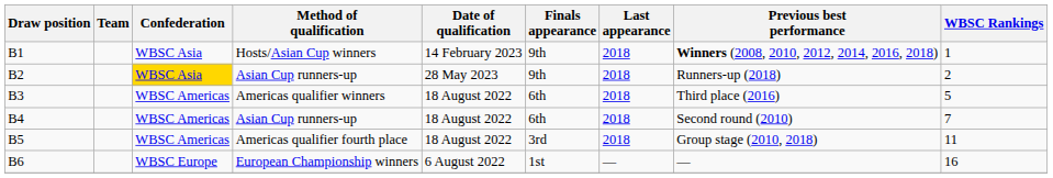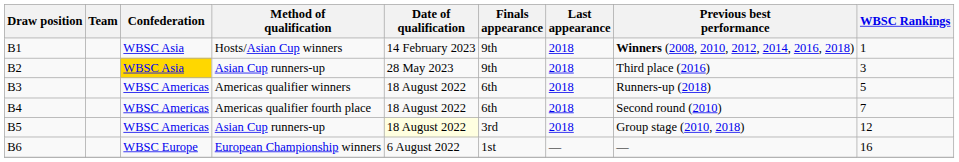B2 | Previous best performance: Runners-up (2018) -> Third place (2016)
B2 | WBSC Rankings: 2 -> 3
B3 | Previous best performance: Third place (2016) -> Runners-up (2018)
B4 | Method of qualification: Asian Cup runners-up -> Americas qualifier fourth place
B5 | Method of qualification: Americas qualifier fourth place -> Asian Cup runners-up
B5 | Date of qualification: no background -> lightyellow background
B5 | WBSC Rankings: 11 -> 12
